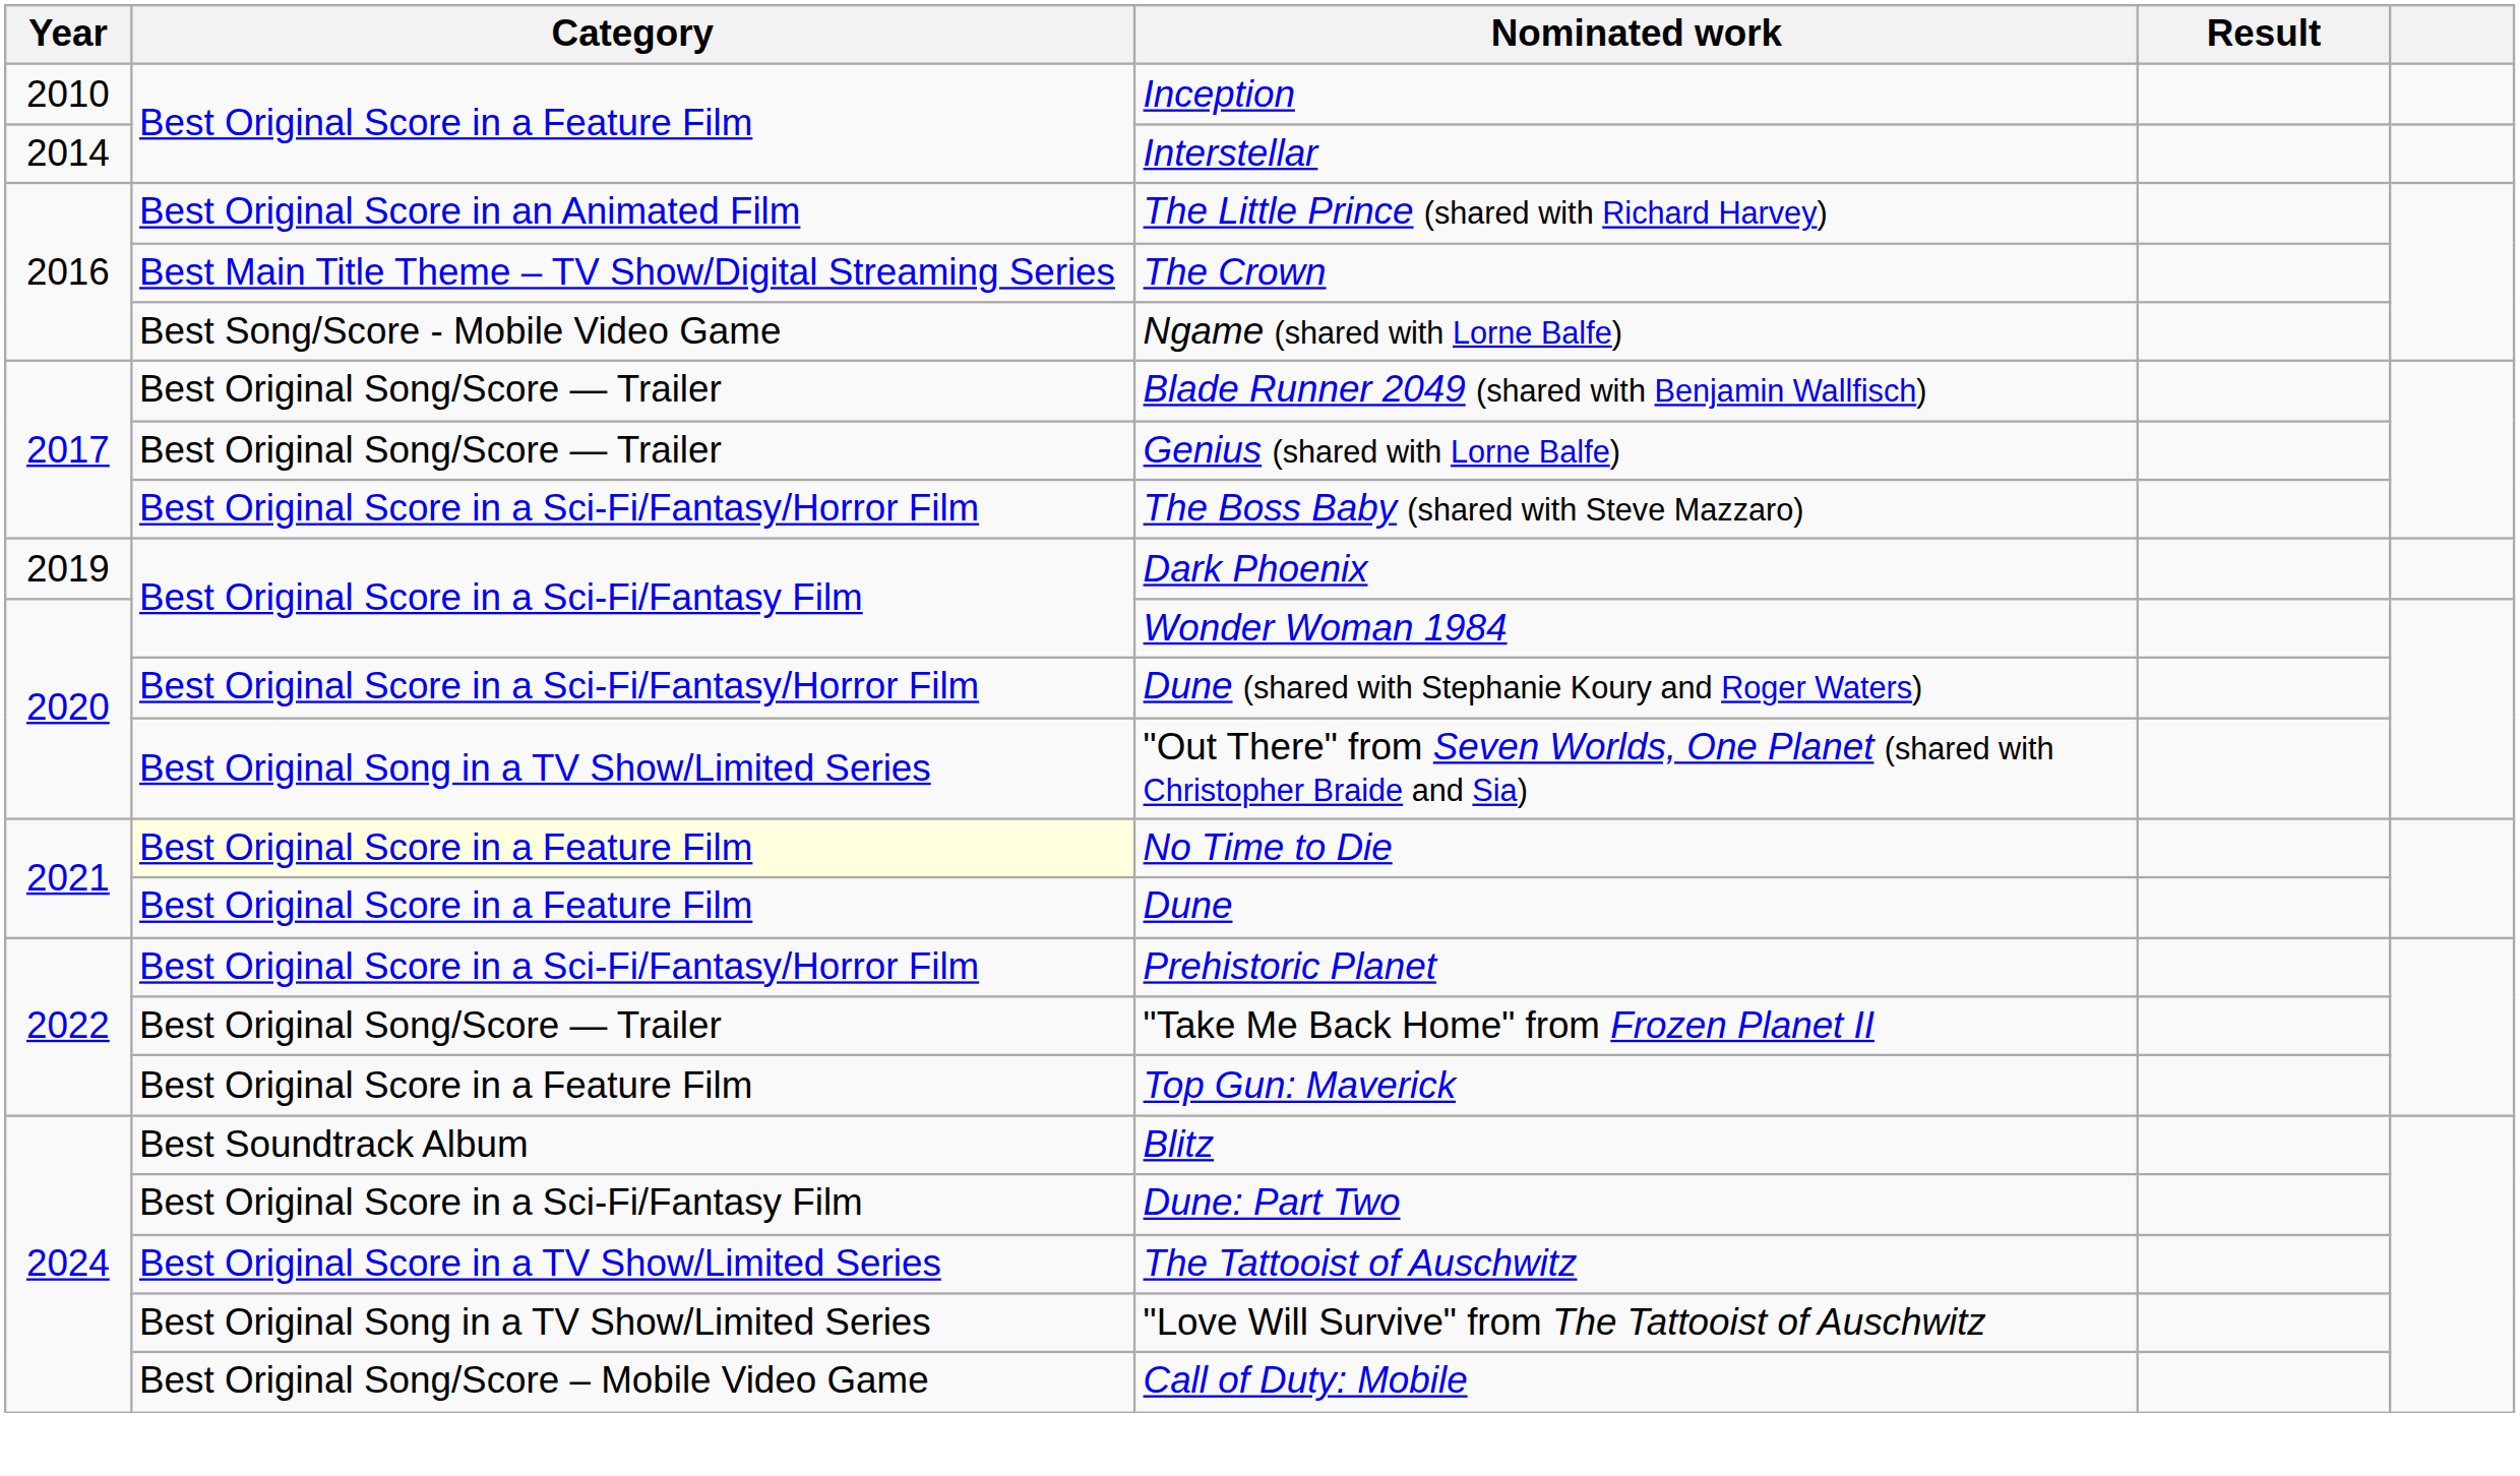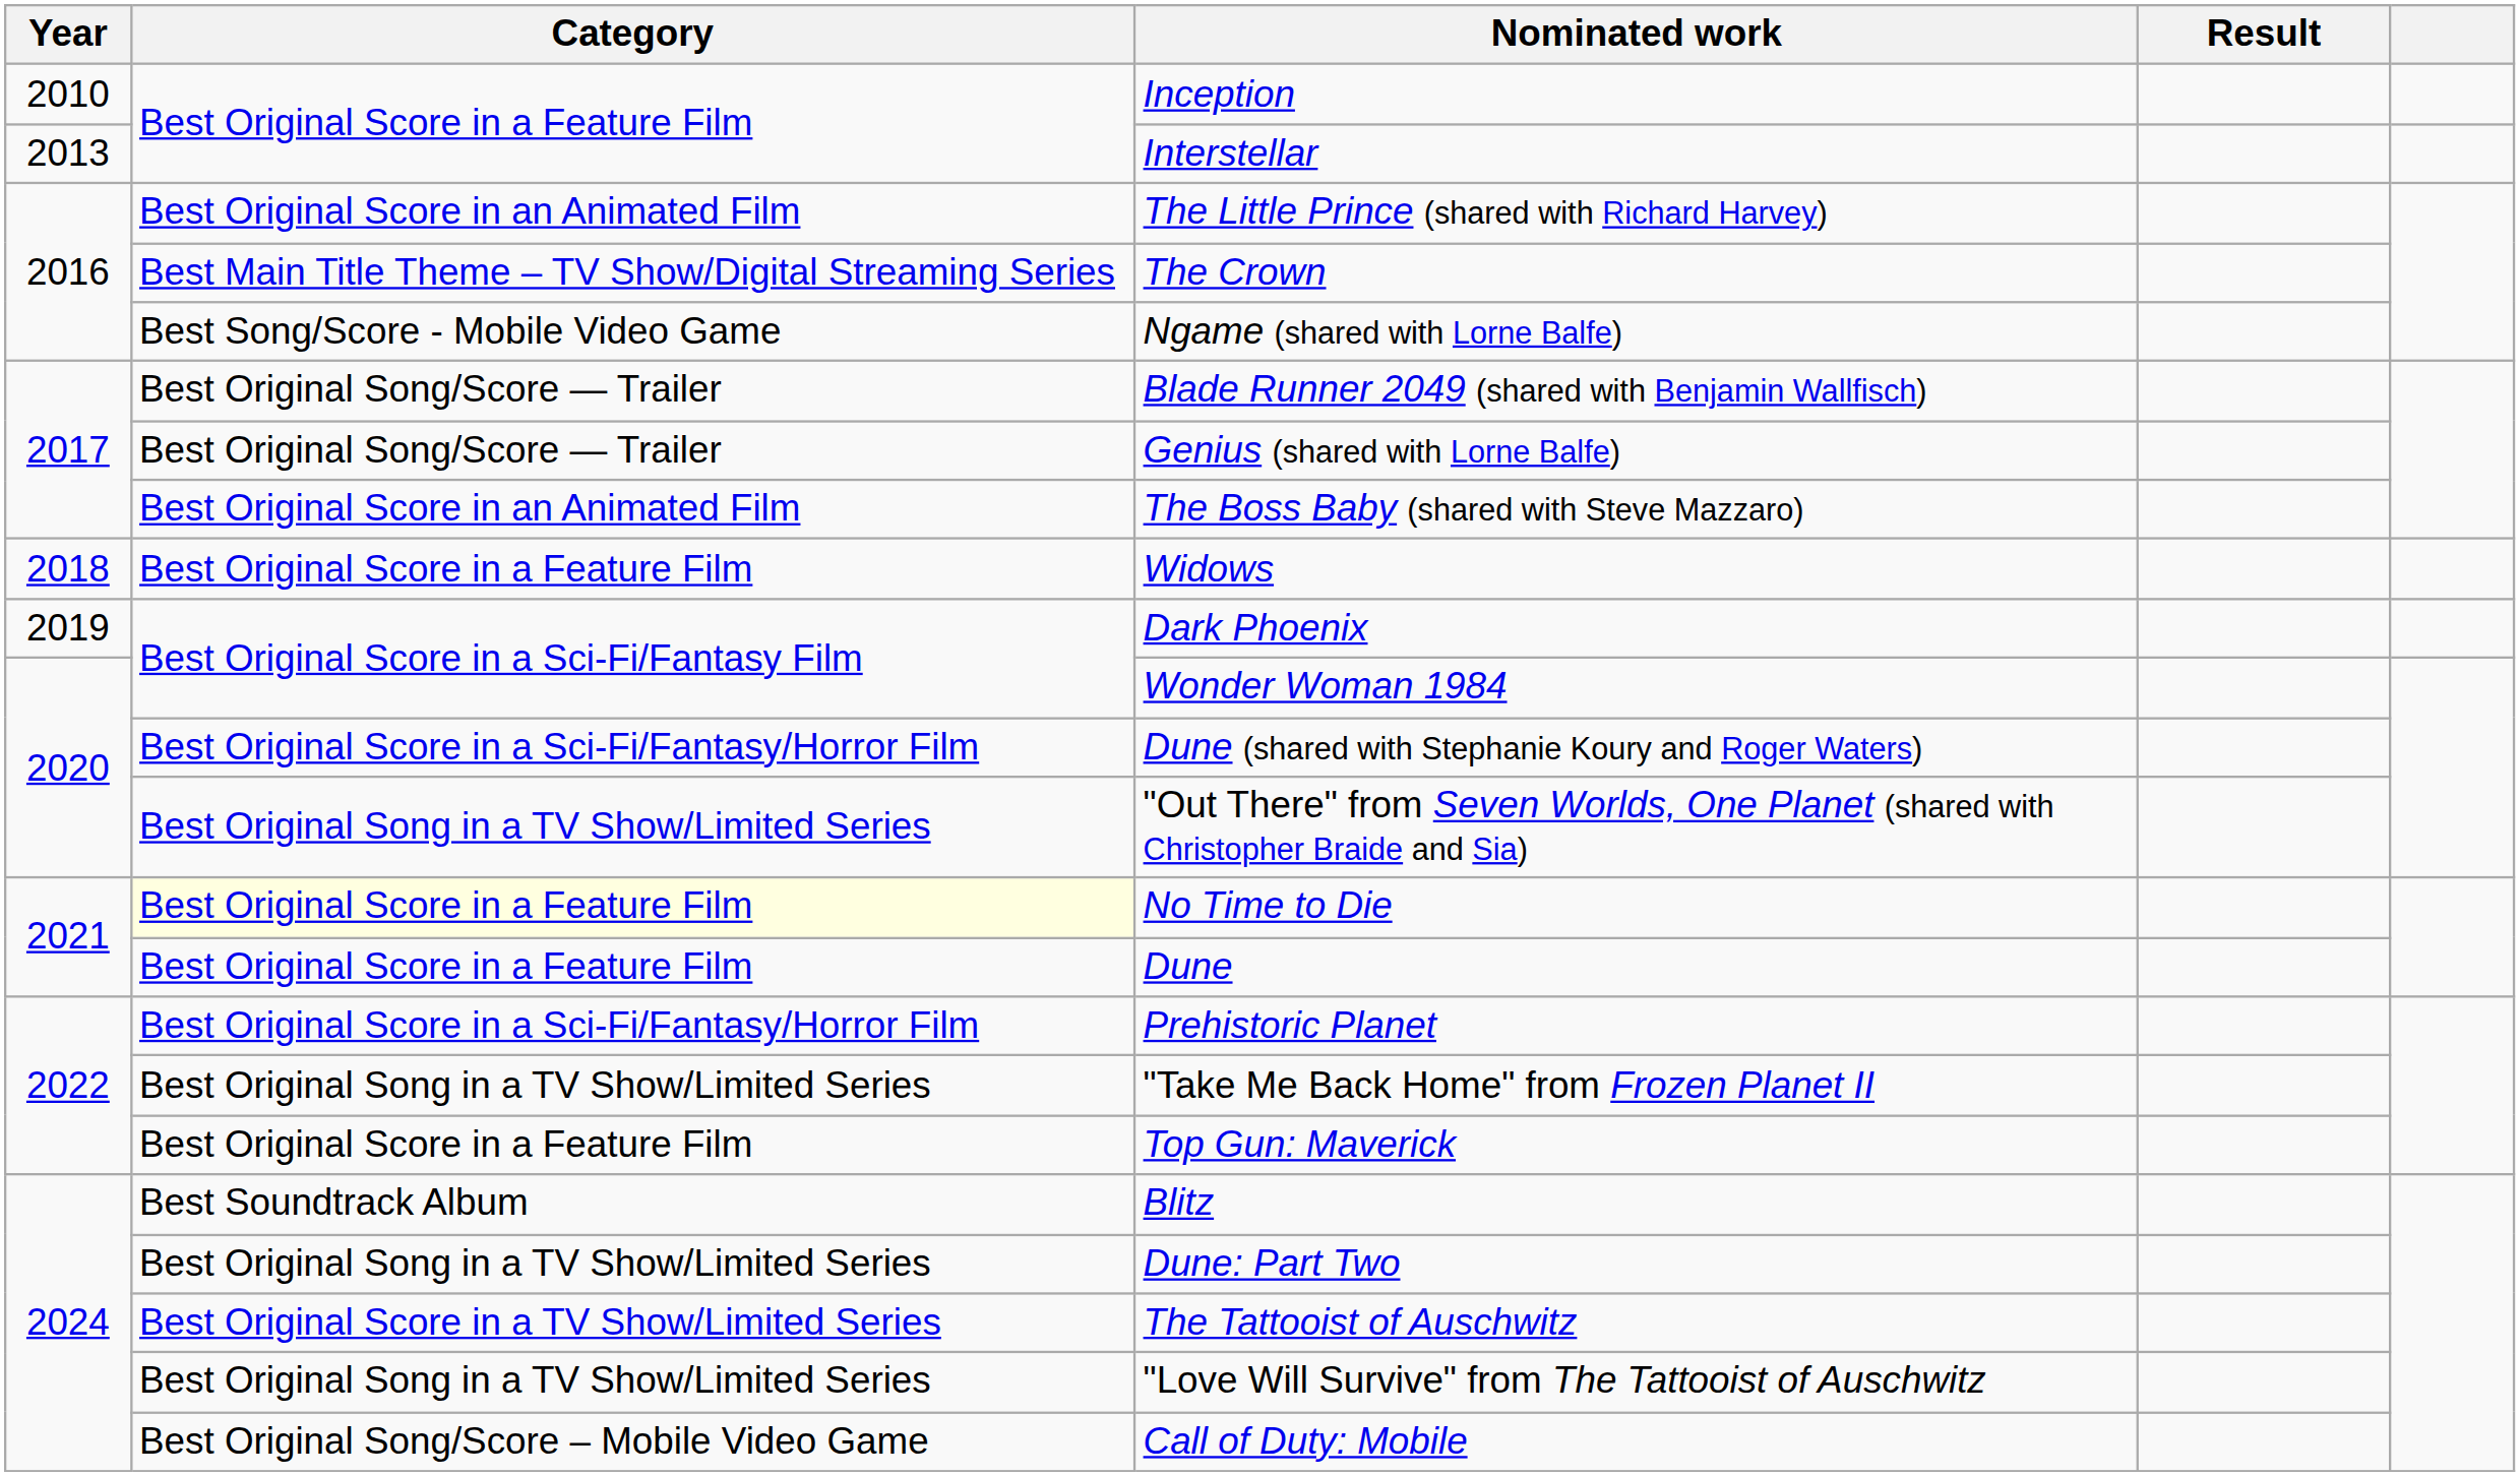Interstellar | Year: 2014 -> 2013
The Boss Baby (shared with Steve Mazzaro) | Category: Best Original Score in a Sci-Fi/Fantasy/Horror Film -> Best Original Score in an Animated Film
+ row: 2018 | Best Original Score in a Feature Film | Widows
"Take Me Back Home" from Frozen Planet II | Category: Best Original Song/Score — Trailer -> Best Original Song in a TV Show/Limited Series
Dune: Part Two | Category: Best Original Score in a Sci-Fi/Fantasy Film -> Best Original Song in a TV Show/Limited Series
